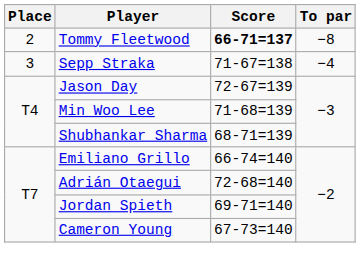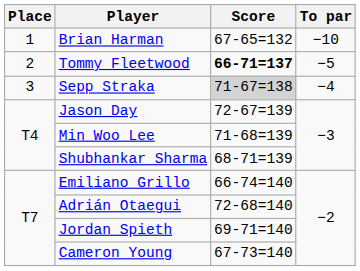+ row: 1 | Brian Harman | 67-65=132 | −10
Tommy Fleetwood | To par: −8 -> −5
Sepp Straka | Score: no background -> lightgrey background
